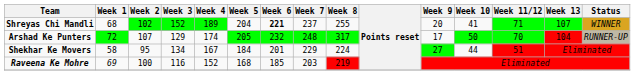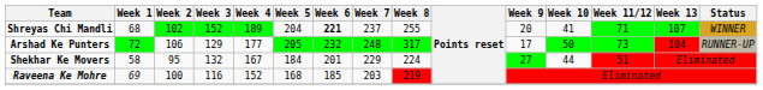Arshad Ke Punters | Week 2: 107 -> 106
Arshad Ke Punters | Week 4: 174 -> 177
Arshad Ke Punters | Week 11/12: 70 -> 73
Shekhar Ke Movers | Week 3: 134 -> 132
